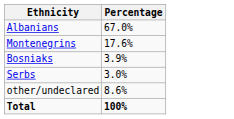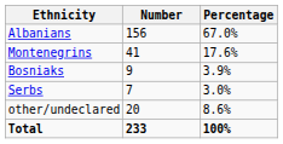+ column: Number | 156 | 41 | 9 | 7 | 20 | 233
